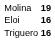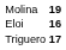Triguero | column 2: 16 -> 17
